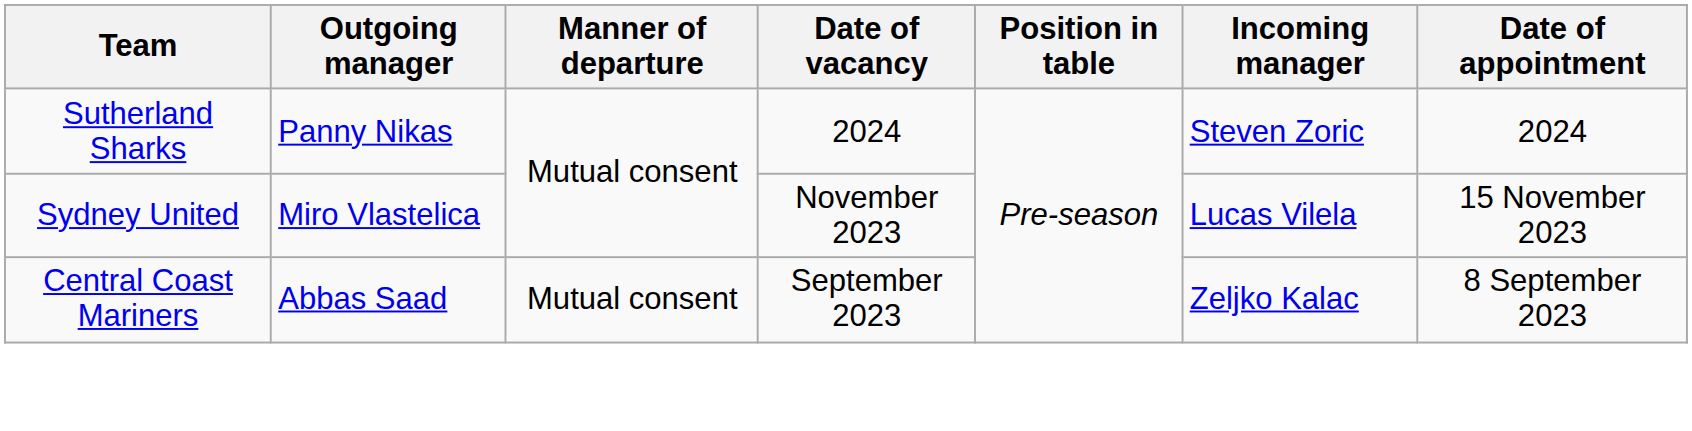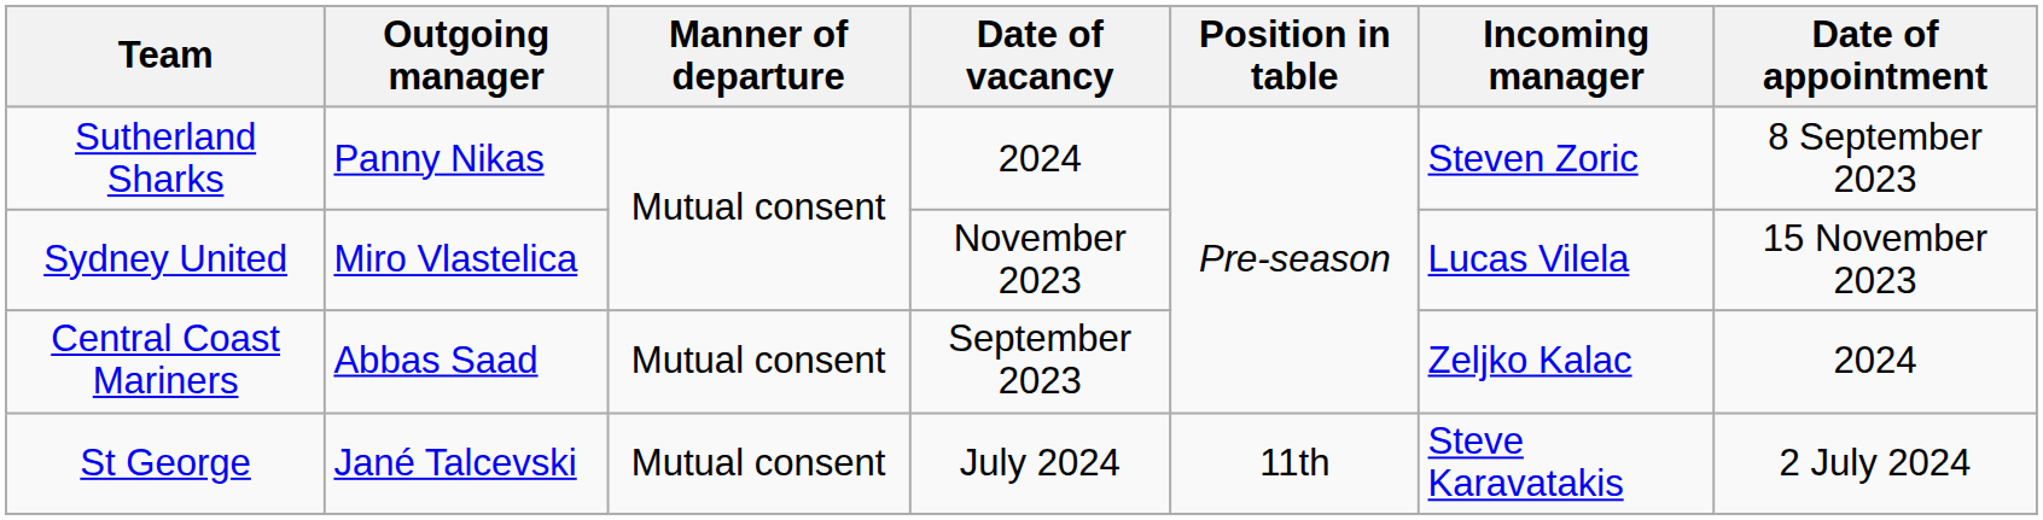Sutherland Sharks | Date of appointment: 2024 -> 8 September 2023
Central Coast Mariners | Date of appointment: 8 September 2023 -> 2024
+ row: St George | Jané Talcevski | Mutual consent | July 2024 | 11th | Steve Karavatakis | 2 July 2024
